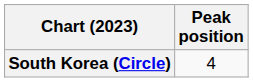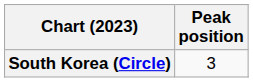South Korea (Circle) | Peak position: 4 -> 3
